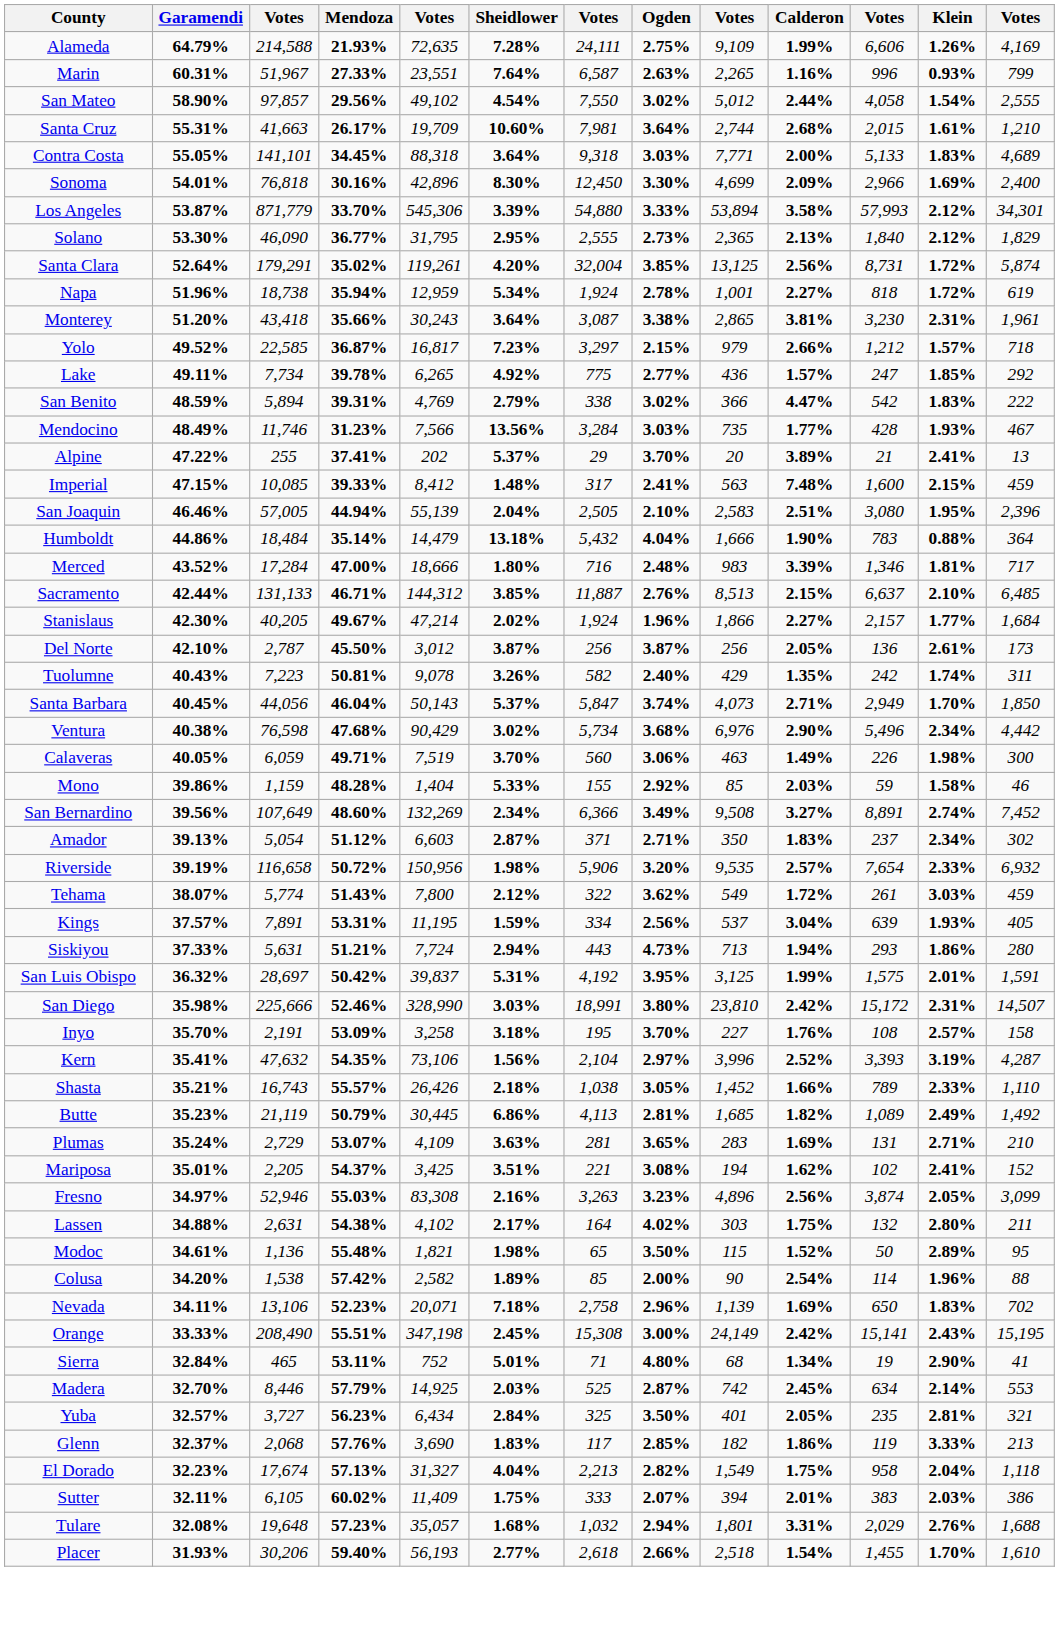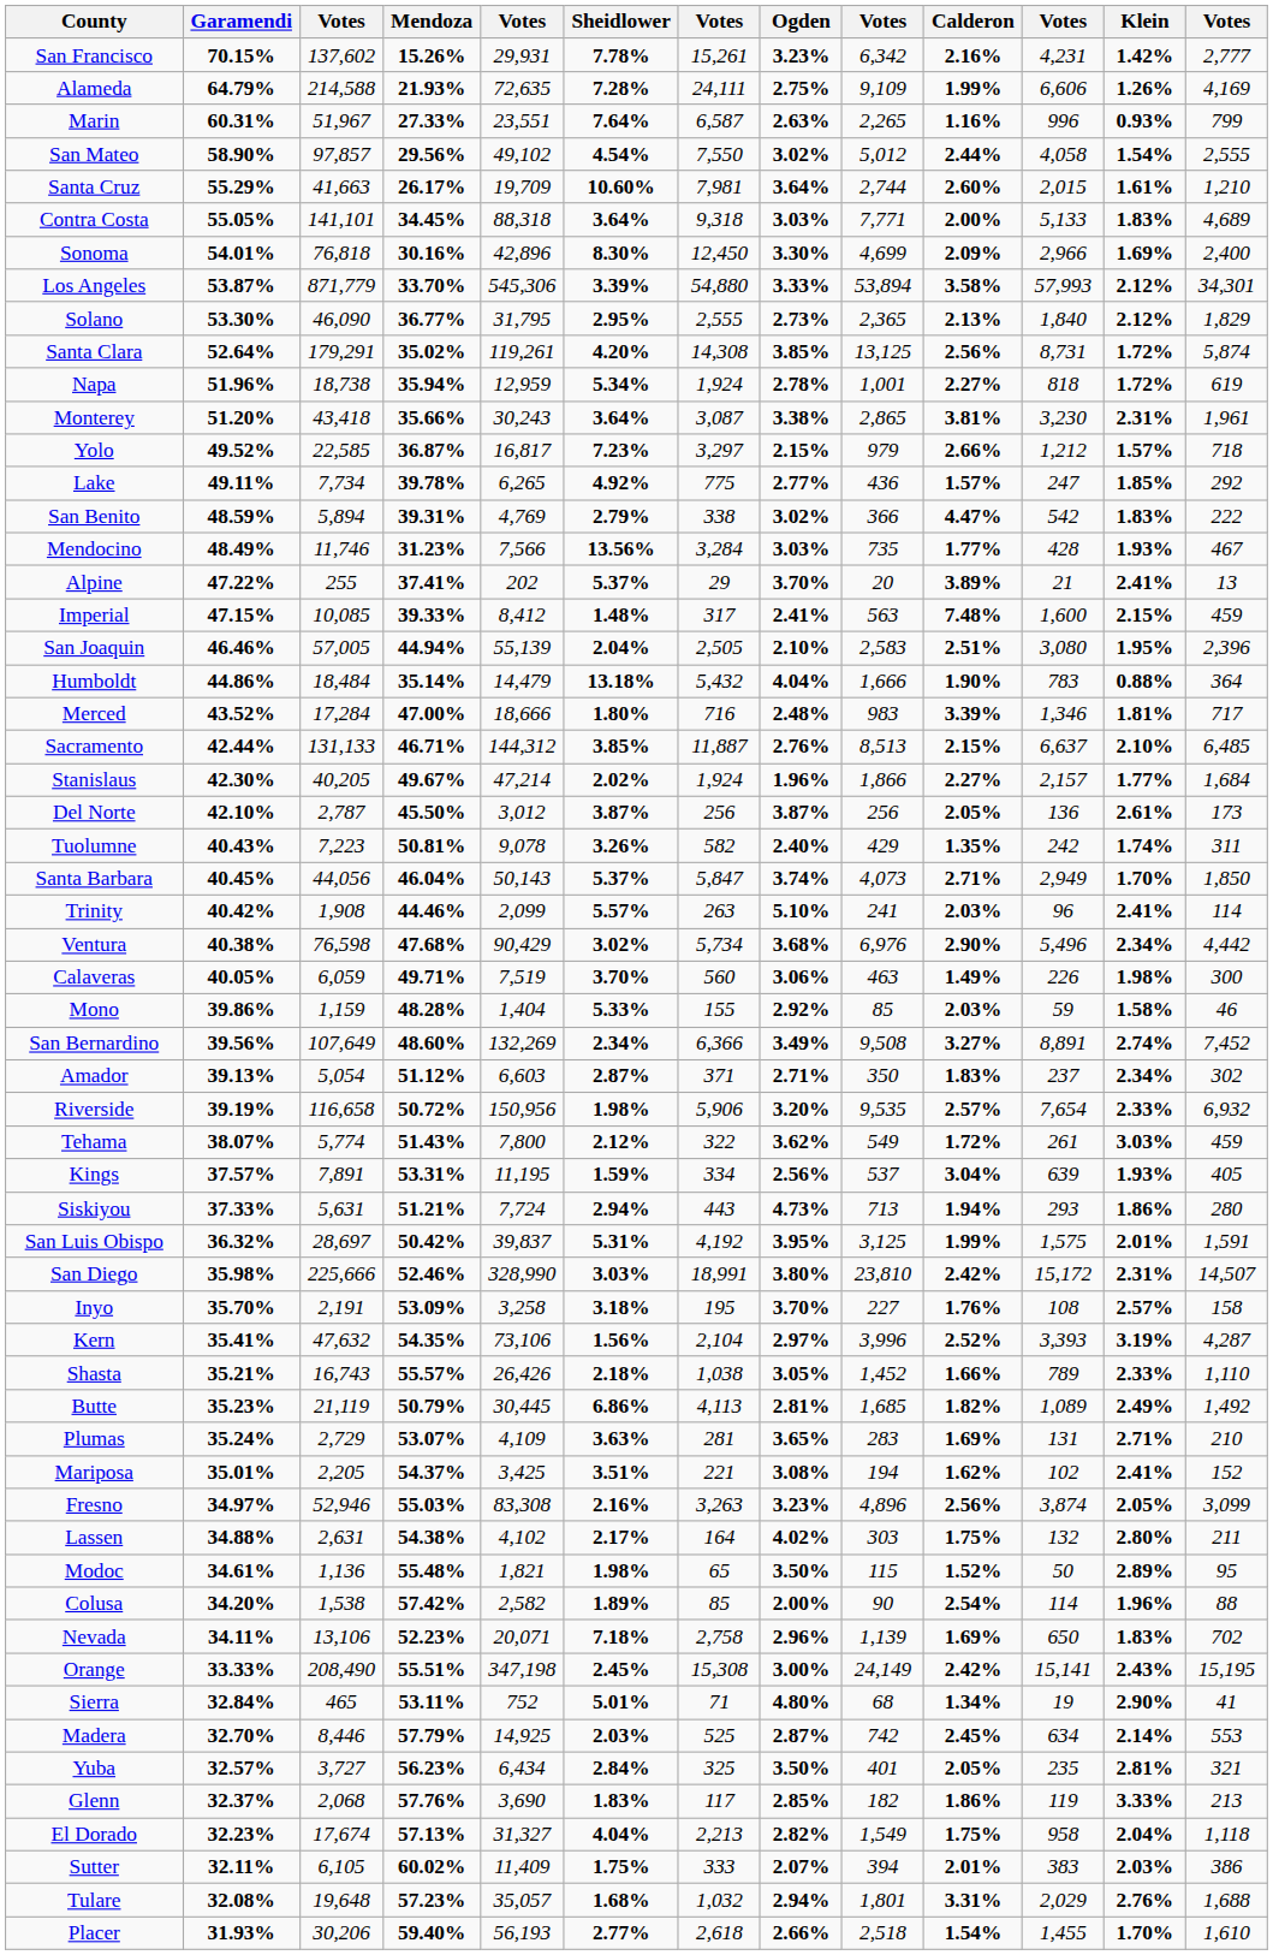+ row: San Francisco | 70.15% | 137,602 | 15.26% | 29,931 | 7.78% | 15,261 | 3.23% | 6,342 | 2.16% | 4,231 | 1.42% | 2,777
Santa Cruz | Garamendi: 55.31% -> 55.29%
Santa Cruz | Calderon: 2.68% -> 2.60%
Santa Clara | column 7: 32,004 -> 14,308
+ row: Trinity | 40.42% | 1,908 | 44.46% | 2,099 | 5.57% | 263 | 5.10% | 241 | 2.03% | 96 | 2.41% | 114
